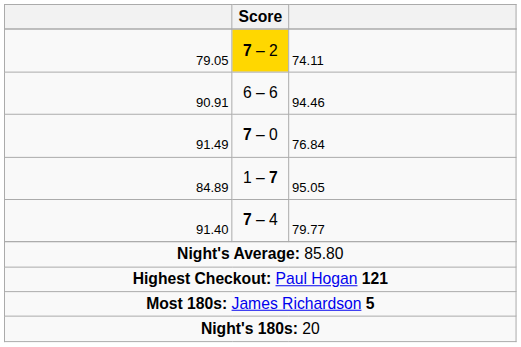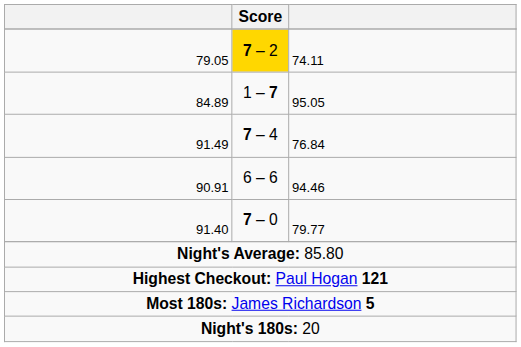rows swapped: 84.89 <-> 90.91
91.49 | Score: 7 – 0 -> 7 – 4
91.40 | Score: 7 – 4 -> 7 – 0
